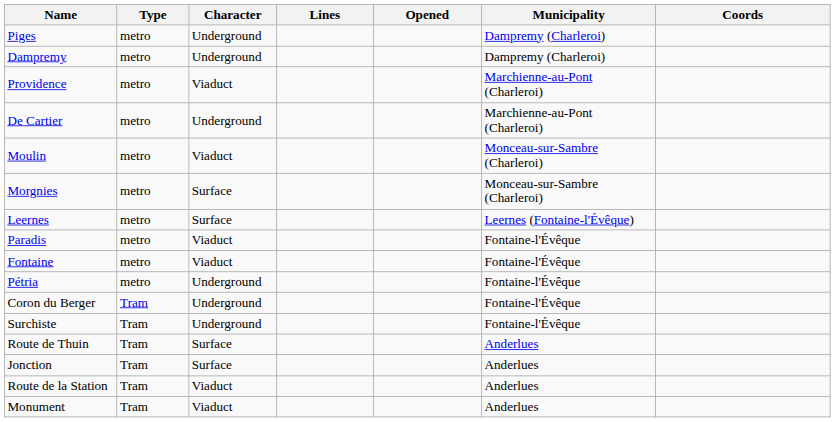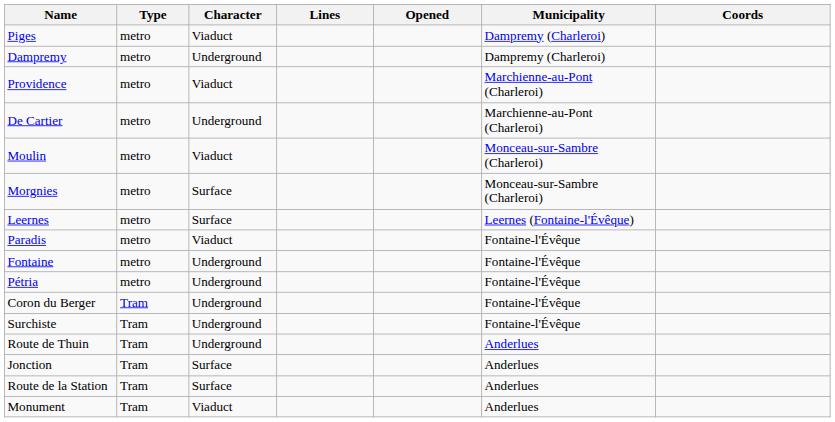Piges | Character: Underground -> Viaduct
Fontaine | Character: Viaduct -> Underground
Route de Thuin | Character: Surface -> Underground
Route de la Station | Character: Viaduct -> Surface
